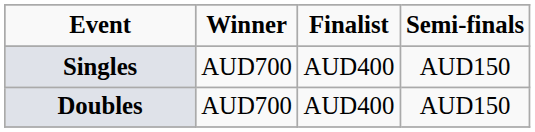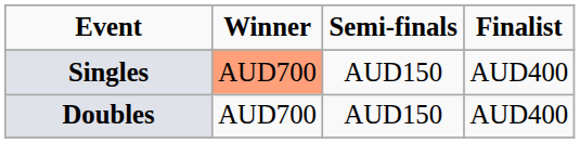columns swapped: Finalist <-> Semi-finals
Singles | Winner: no background -> lightsalmon background
